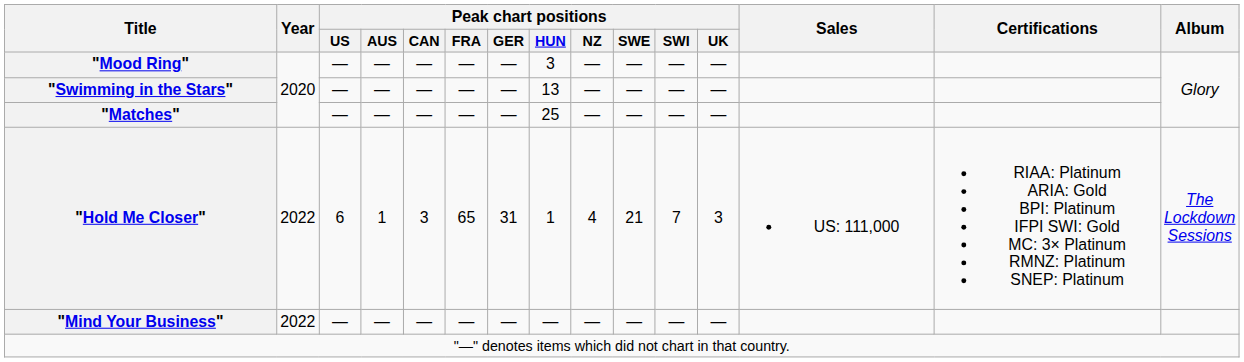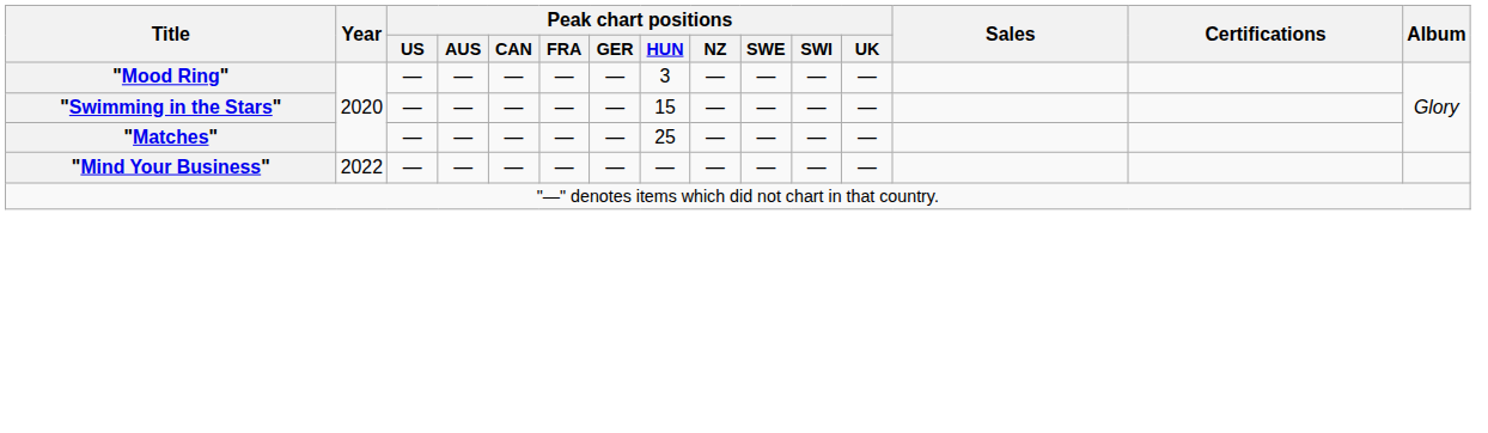"Swimming in the Stars" | Peak chart positions / HUN: 13 -> 15
- row: "Hold Me Closer" | 2022 | 6 | 1 | 3 | 65 | 31 | 1 | 4 | 21 | 7 | 3 | US: 111,000 | RIAA: Platinum ARIA: Gold BPI: Platinum IFPI SWI: Gold MC: 3× Platinum RMNZ: Platinum SNEP: Platinum | The Lockdown Sessions
